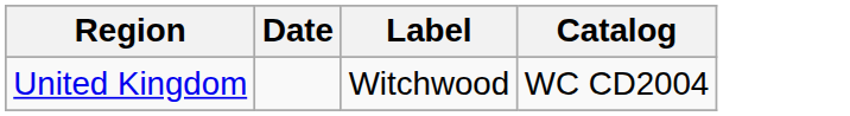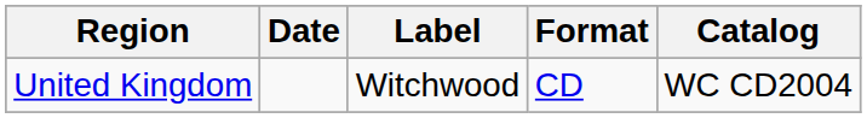+ column: Format | CD
